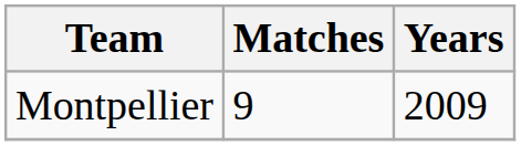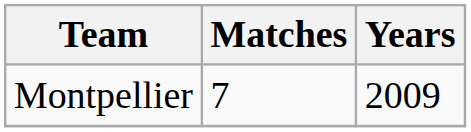Montpellier | Matches: 9 -> 7
